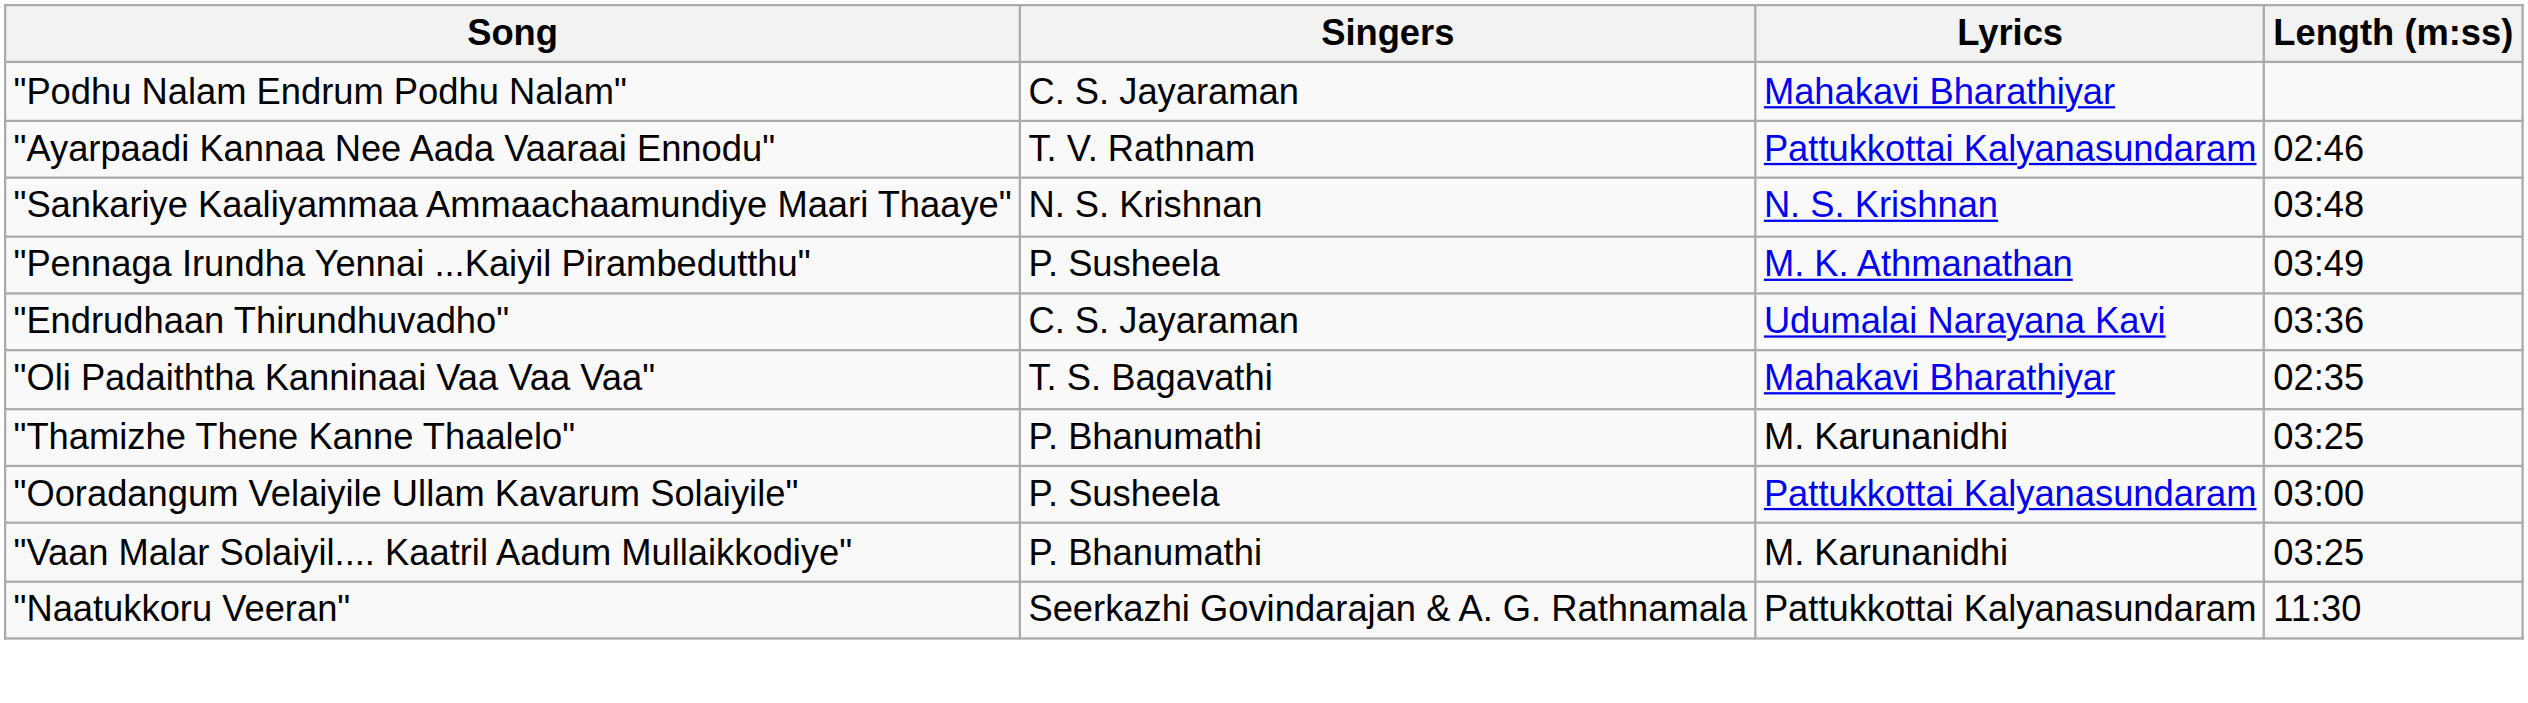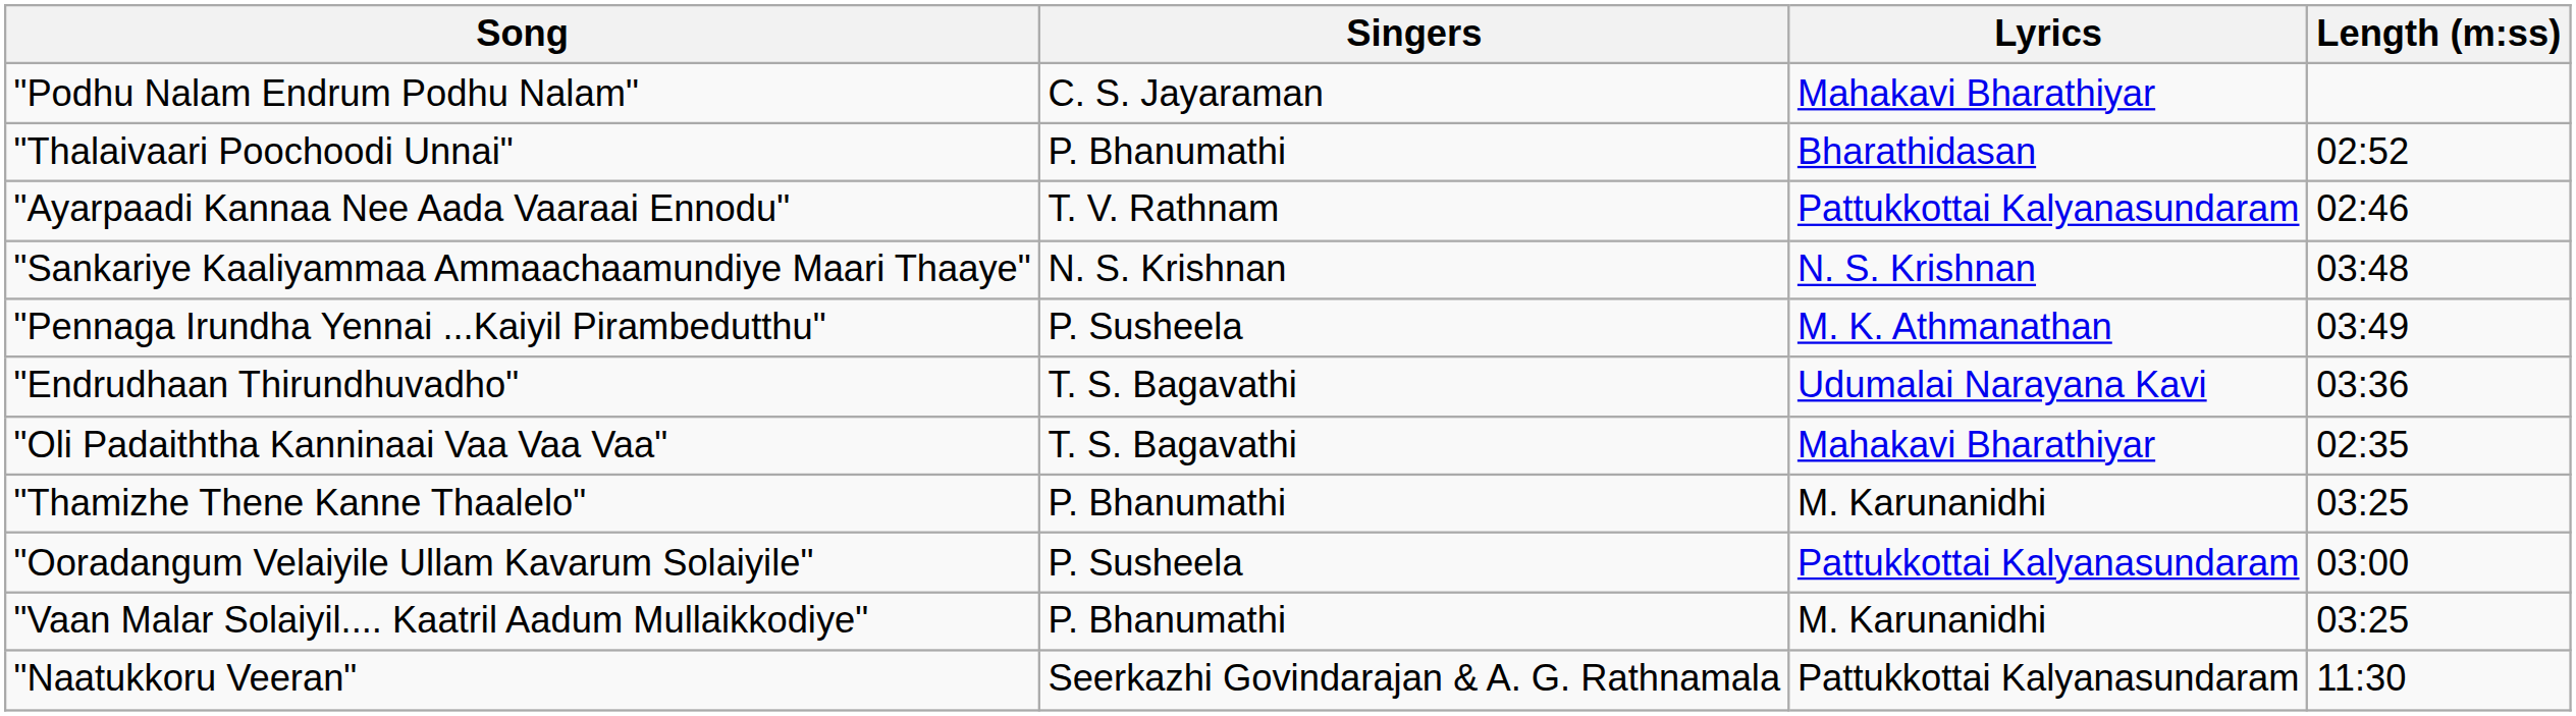+ row: "Thalaivaari Poochoodi Unnai" | P. Bhanumathi | Bharathidasan | 02:52
"Endrudhaan Thirundhuvadho" | Singers: C. S. Jayaraman -> T. S. Bagavathi
